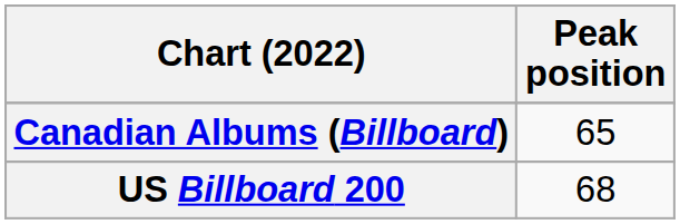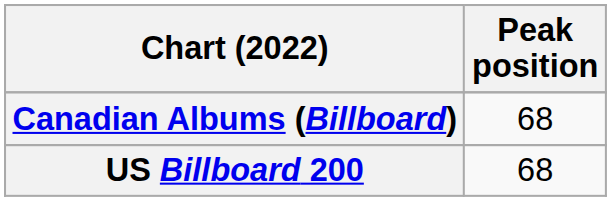Canadian Albums (Billboard) | Peak position: 65 -> 68
